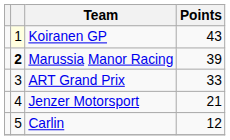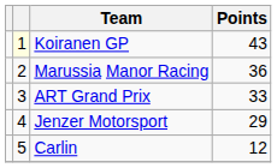Marussia Manor Racing | column 2: bold -> normal
Marussia Manor Racing | Points: 39 -> 36
Jenzer Motorsport | Points: 21 -> 29
